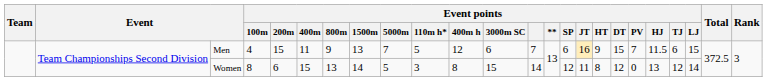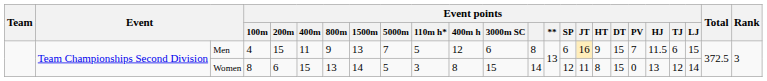Men | Event points: 7 -> 8
Women | Event points / DT: 12 -> 15
